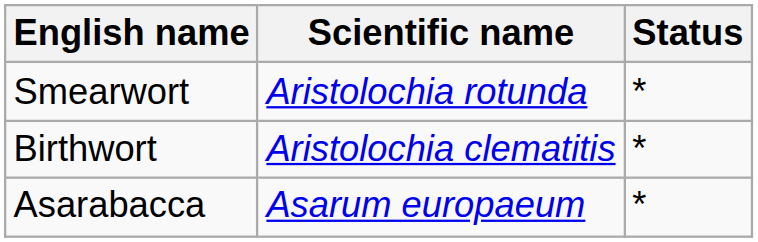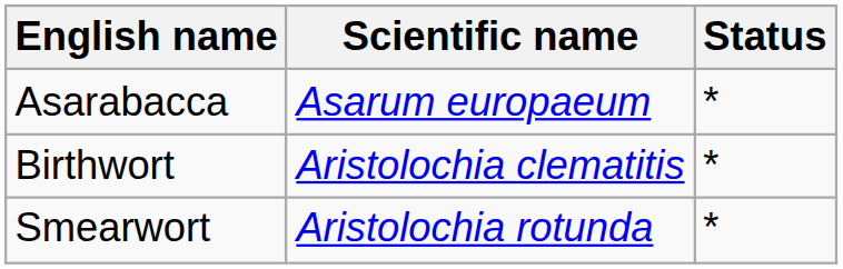rows swapped: Asarabacca <-> Smearwort
